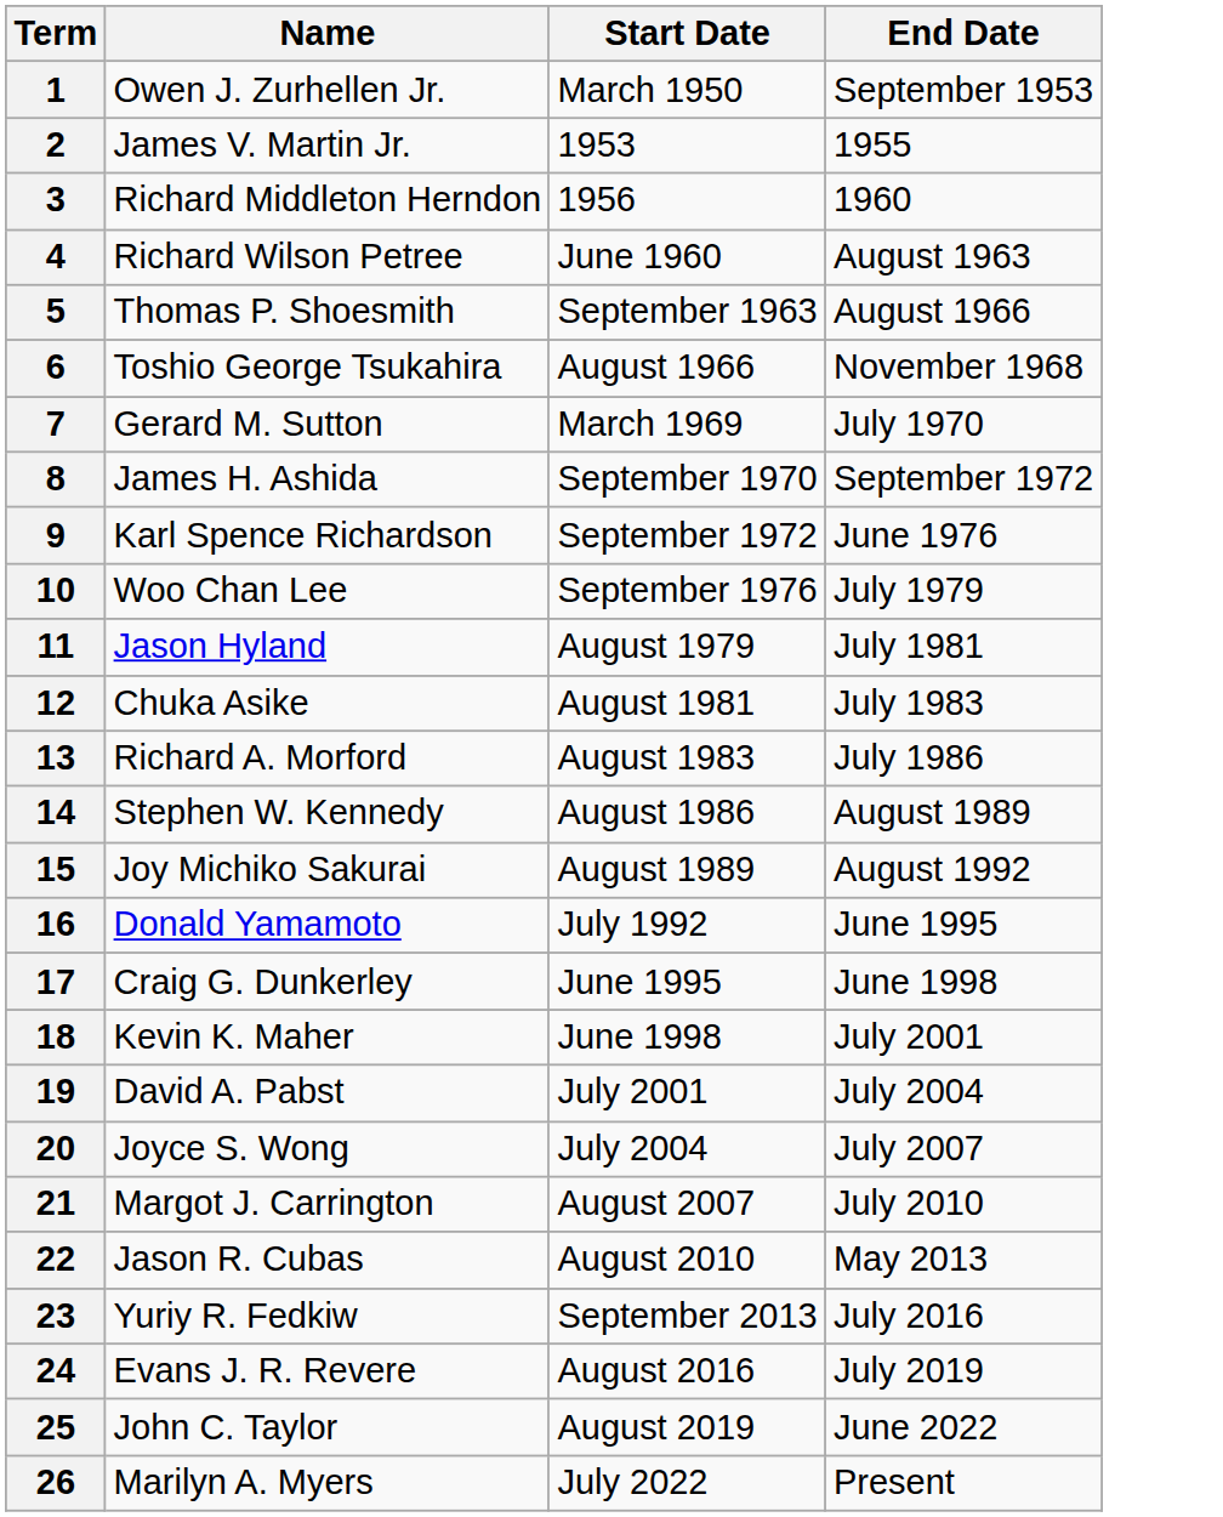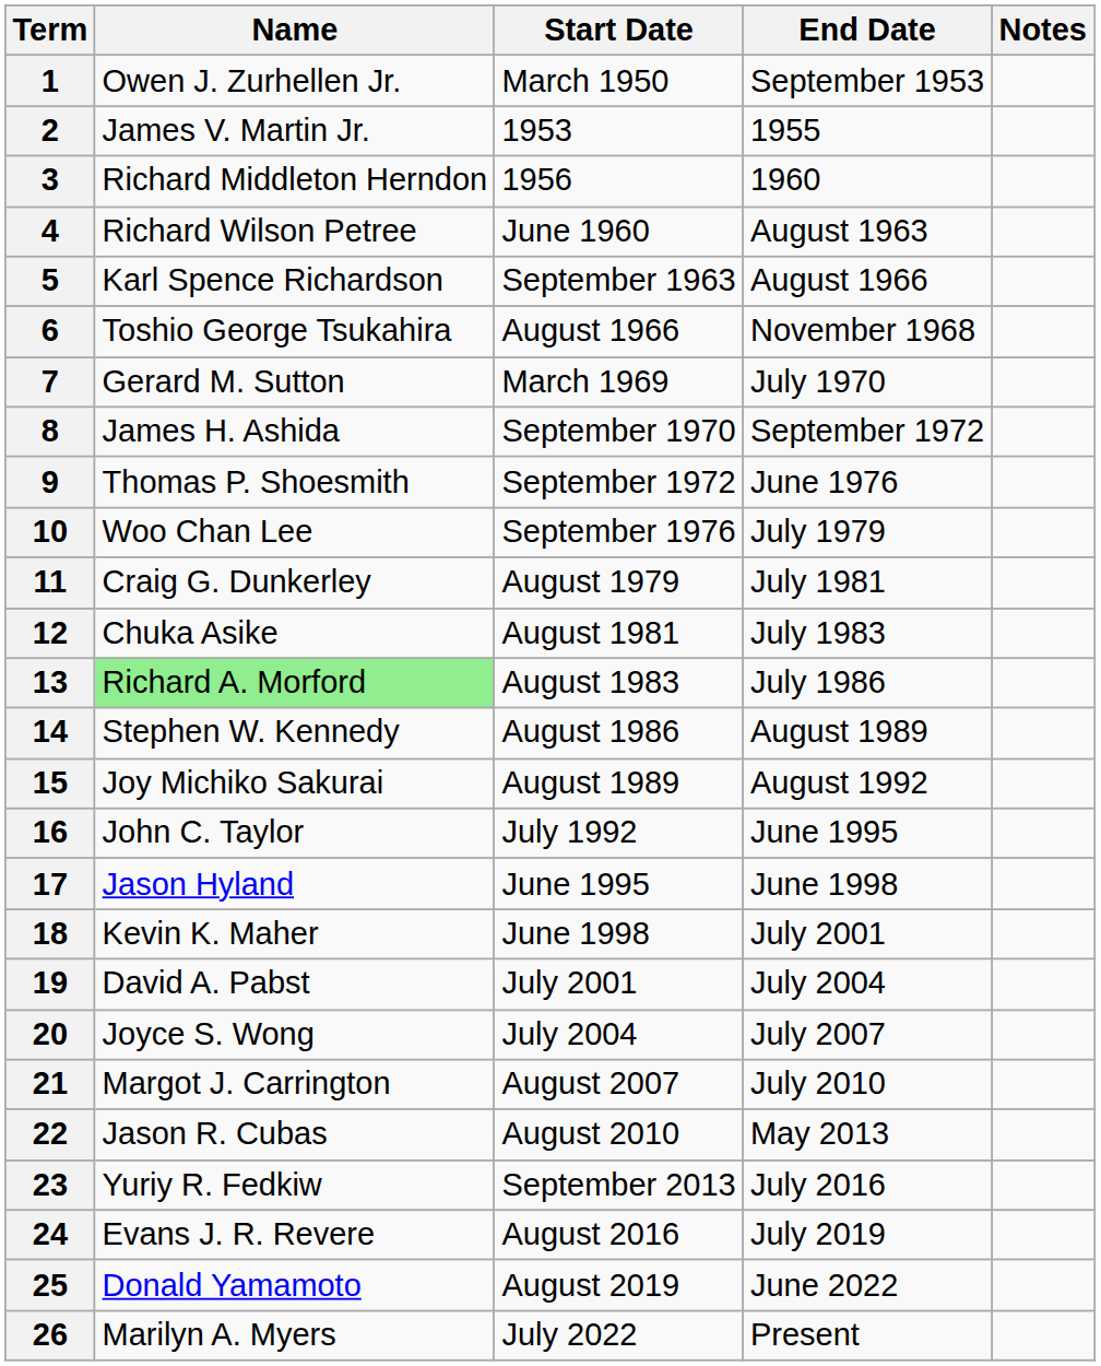+ column: Notes
5 | Name: Thomas P. Shoesmith -> Karl Spence Richardson
9 | Name: Karl Spence Richardson -> Thomas P. Shoesmith
11 | Name: Jason Hyland -> Craig G. Dunkerley
13 | Name: no background -> lightgreen background
16 | Name: Donald Yamamoto -> John C. Taylor
17 | Name: Craig G. Dunkerley -> Jason Hyland
25 | Name: John C. Taylor -> Donald Yamamoto
